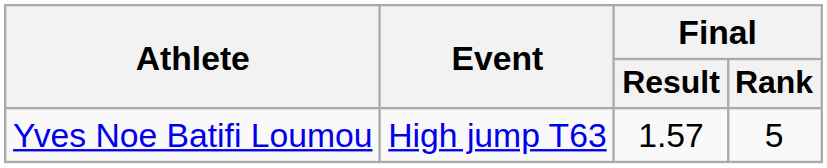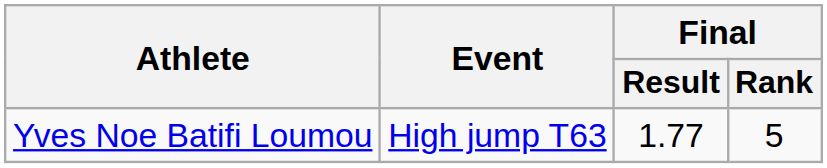Yves Noe Batifi Loumou | Final / Result: 1.57 -> 1.77
